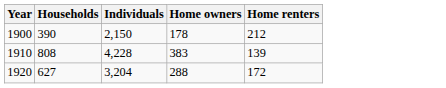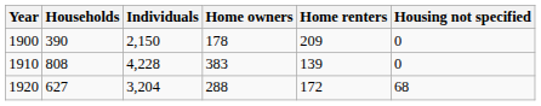+ column: Housing not specified | 0 | 0 | 68
1900 | Home renters: 212 -> 209
